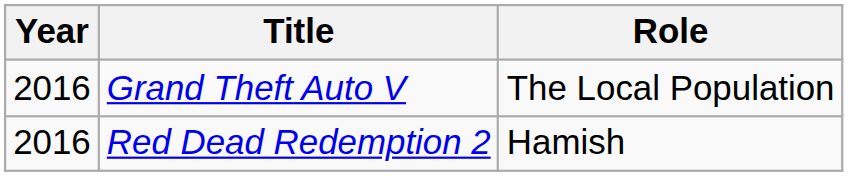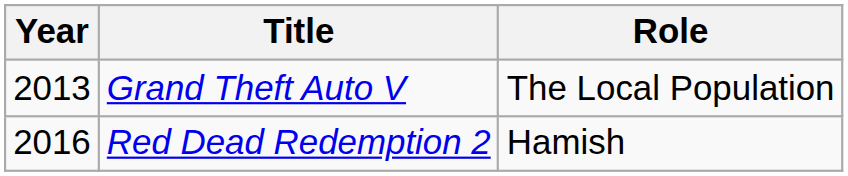Grand Theft Auto V | Year: 2016 -> 2013
